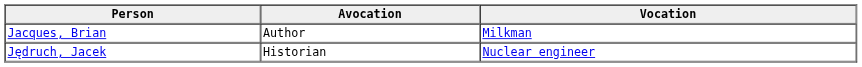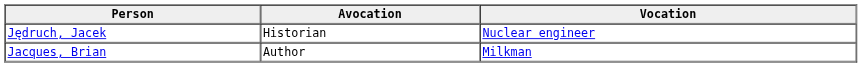rows swapped: Jacques, Brian <-> Jędruch, Jacek
